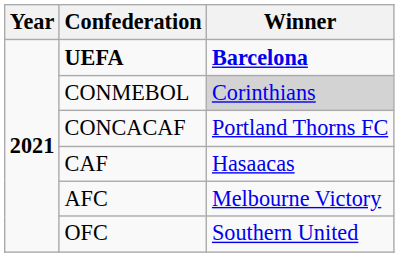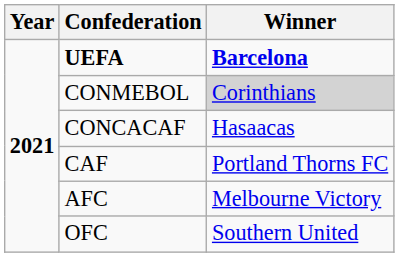CONCACAF | Winner: Portland Thorns FC -> Hasaacas
CAF | Winner: Hasaacas -> Portland Thorns FC
